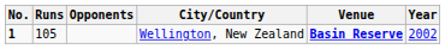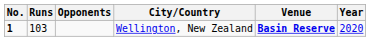Wellington, New Zealand | Runs: 105 -> 103
Wellington, New Zealand | Year: 2002 -> 2020
